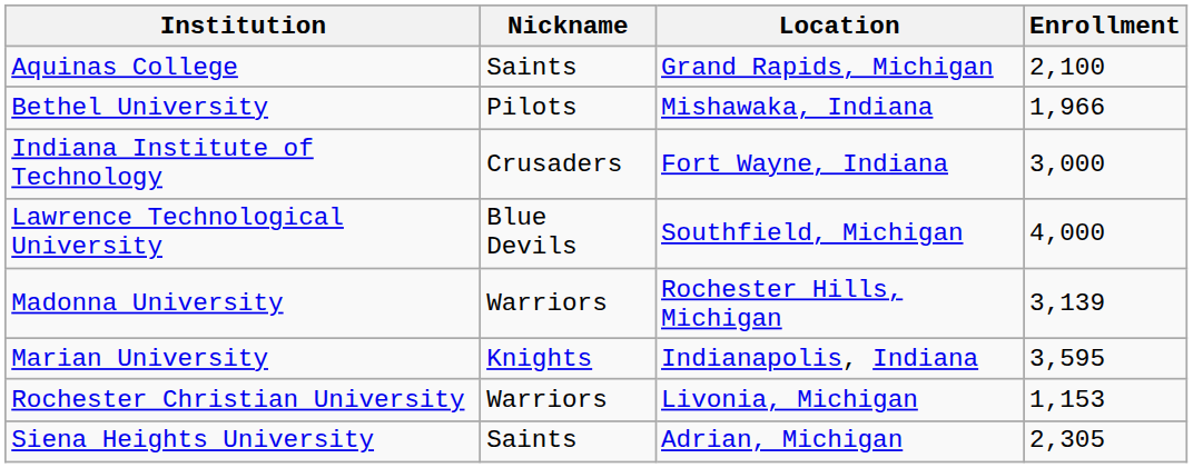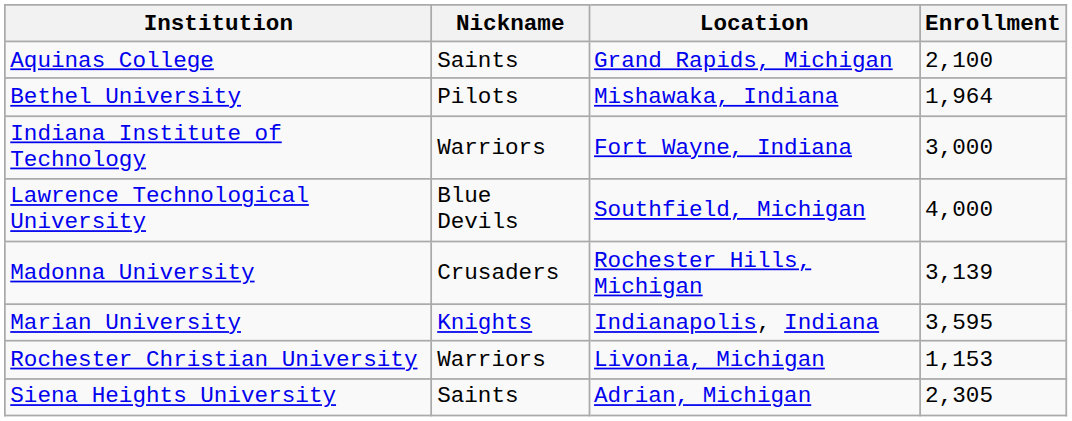Bethel University | Enrollment: 1,966 -> 1,964
Indiana Institute of Technology | Nickname: Crusaders -> Warriors
Madonna University | Nickname: Warriors -> Crusaders
